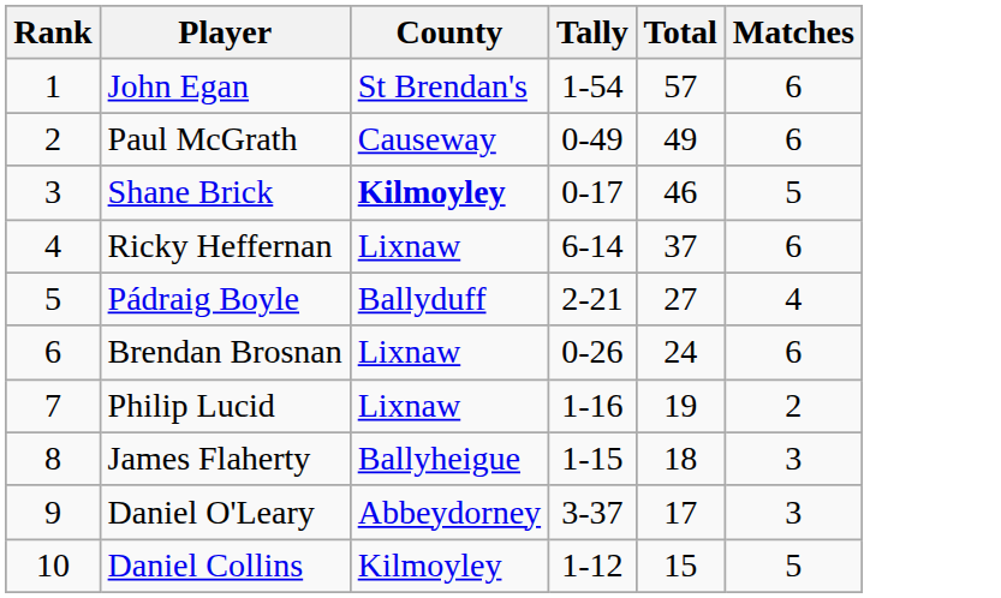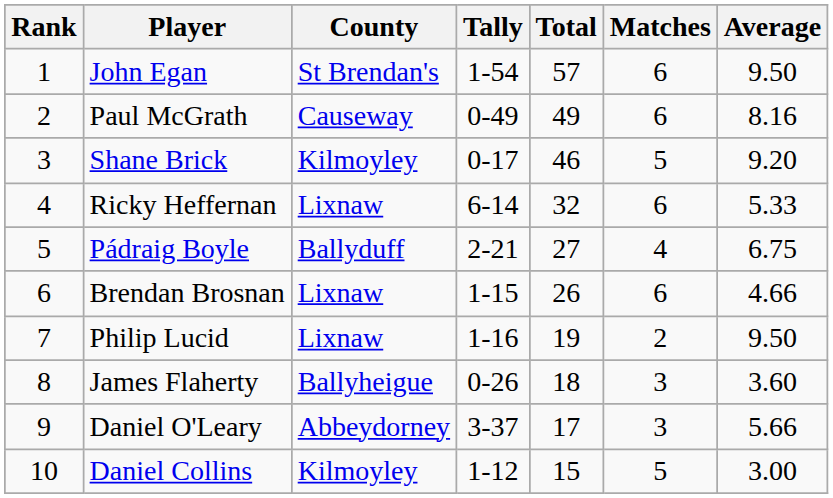+ column: Average | 9.50 | 8.16 | 9.20 | 5.33 | 6.75 | 4.66 | 9.50 | 3.60 | 5.66 | 3.00
Shane Brick | County: bold -> normal
Ricky Heffernan | Total: 37 -> 32
Brendan Brosnan | Tally: 0-26 -> 1-15
Brendan Brosnan | Total: 24 -> 26
James Flaherty | Tally: 1-15 -> 0-26
